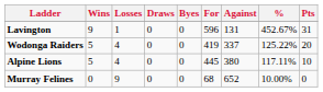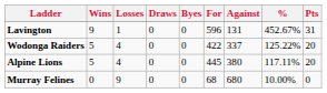Wodonga Raiders | For: 419 -> 422
Alpine Lions | Pts: 10 -> 20
Murray Felines | Against: 652 -> 680
